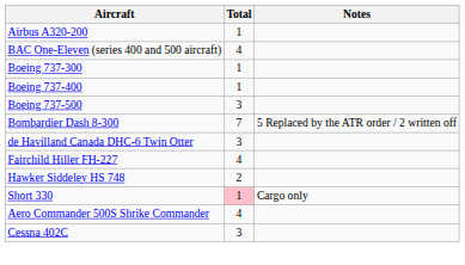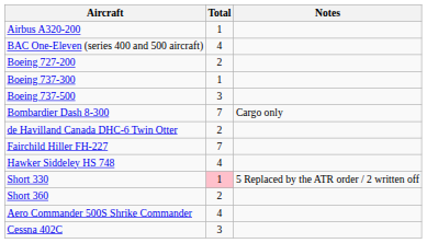+ row: Boeing 727-200 | 2
- row: Boeing 737-400 | 1
Bombardier Dash 8-300 | Notes: 5 Replaced by the ATR order / 2 written off -> Cargo only
de Havilland Canada DHC-6 Twin Otter | Total: 3 -> 2
Fairchild Hiller FH-227 | Total: 4 -> 7
Hawker Siddeley HS 748 | Total: 2 -> 4
Short 330 | Notes: Cargo only -> 5 Replaced by the ATR order / 2 written off
+ row: Short 360 | 2
